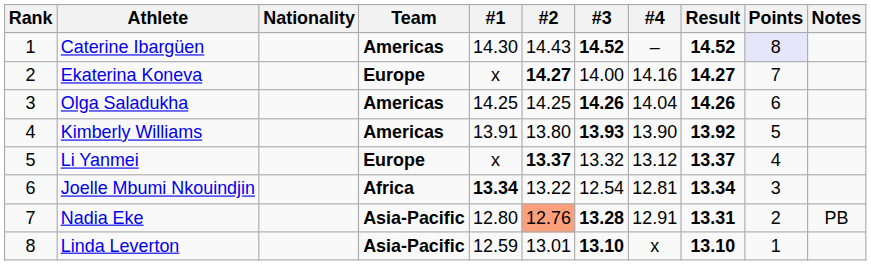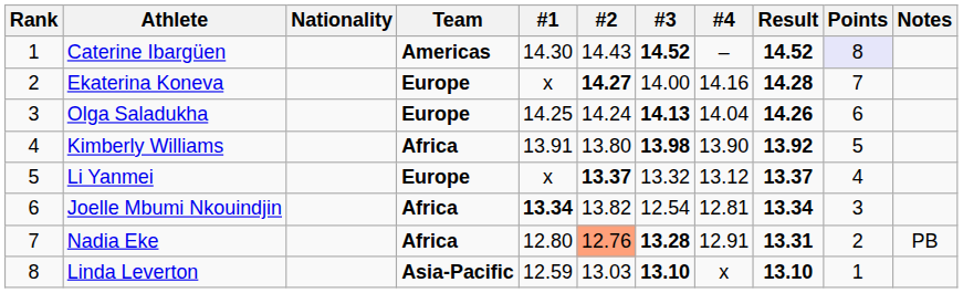Ekaterina Koneva | Result: 14.27 -> 14.28
Olga Saladukha | Team: Americas -> Europe
Olga Saladukha | #2: 14.25 -> 14.24
Olga Saladukha | #3: 14.26 -> 14.13
Kimberly Williams | Team: Americas -> Africa
Kimberly Williams | #3: 13.93 -> 13.98
Joelle Mbumi Nkouindjin | #2: 13.22 -> 13.82
Nadia Eke | Team: Asia-Pacific -> Africa
Linda Leverton | #2: 13.01 -> 13.03
